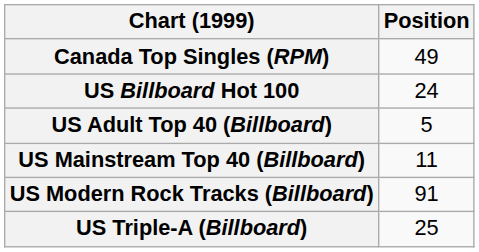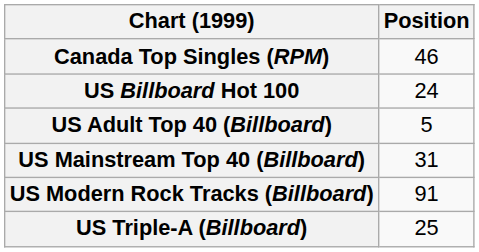Canada Top Singles (RPM) | Position: 49 -> 46
US Mainstream Top 40 (Billboard) | Position: 11 -> 31
